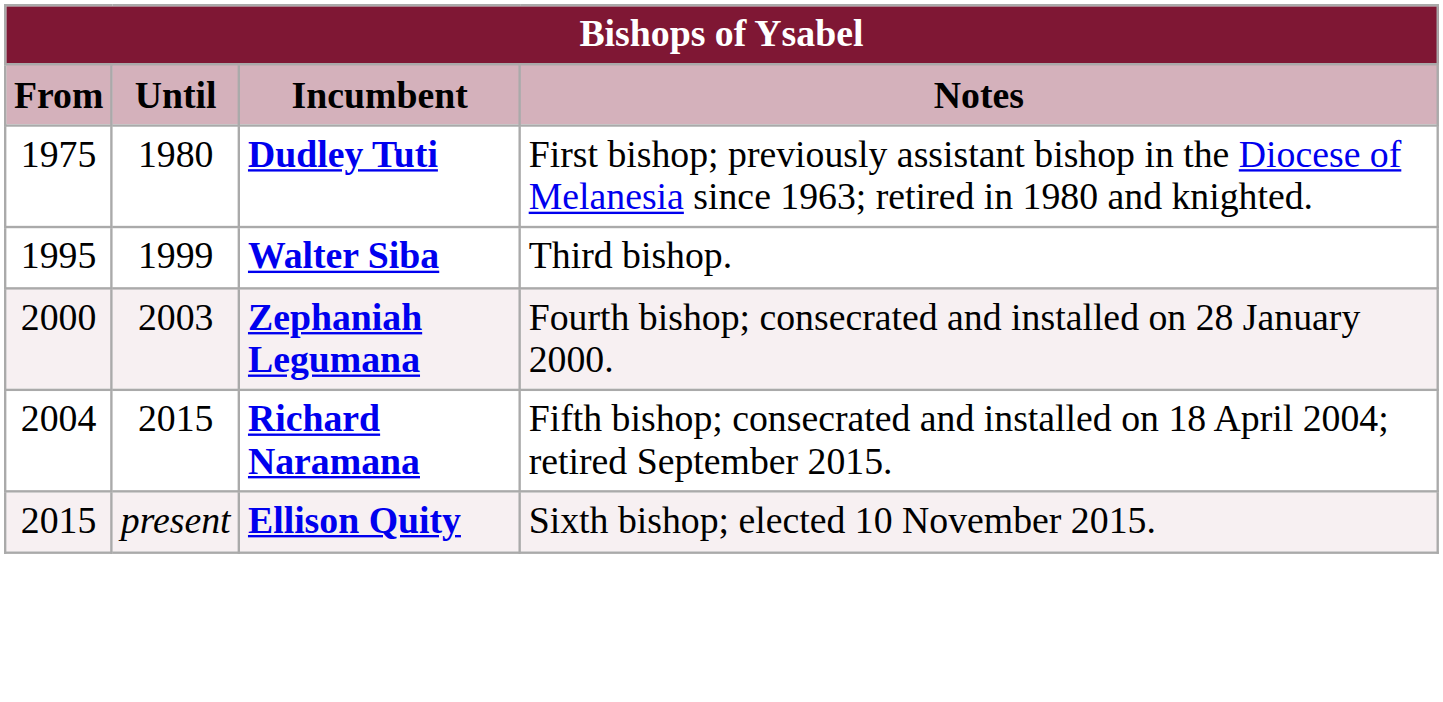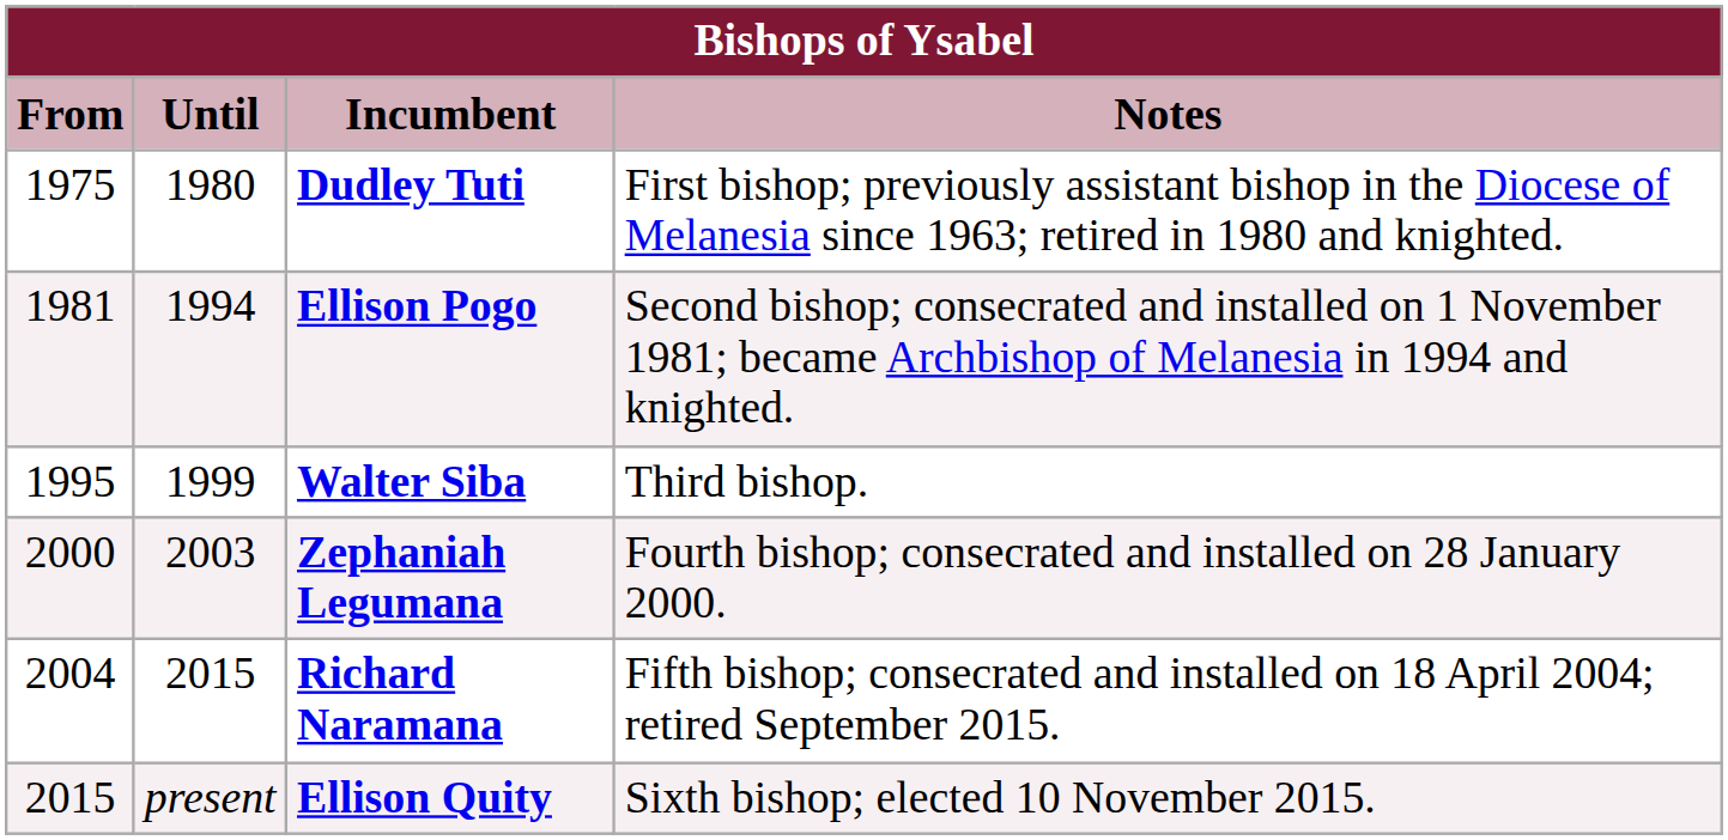+ row: 1981 | 1994 | Ellison Pogo | Second bishop; consecrated and installed on 1 November 1981; became Archbishop of Melanesia in 1994 and knighted.
